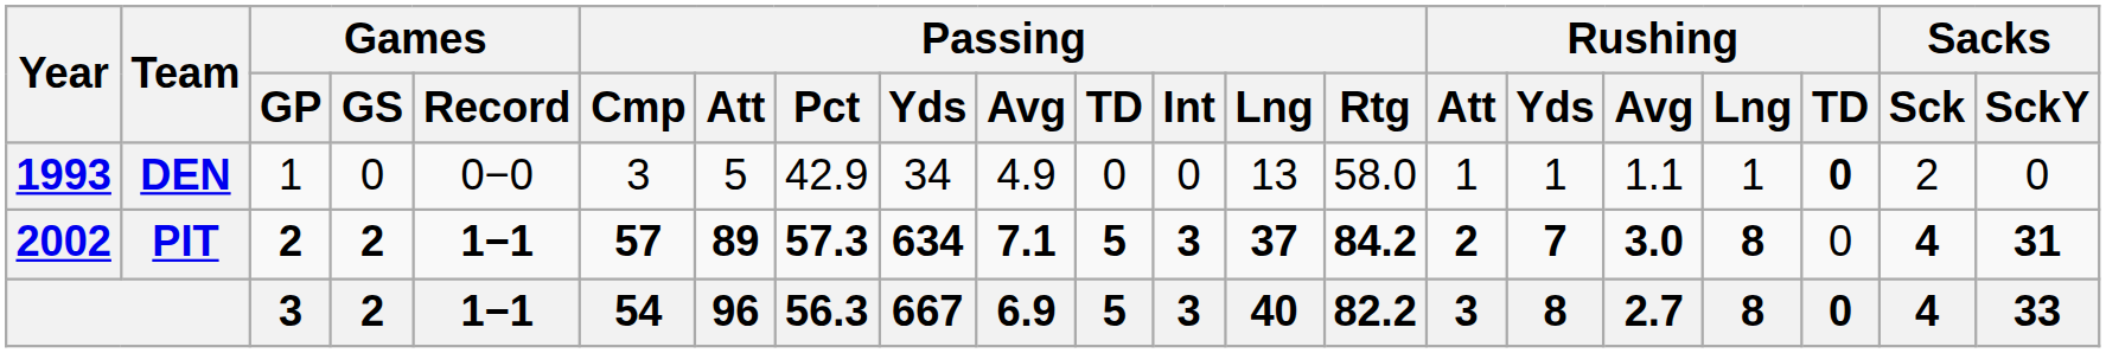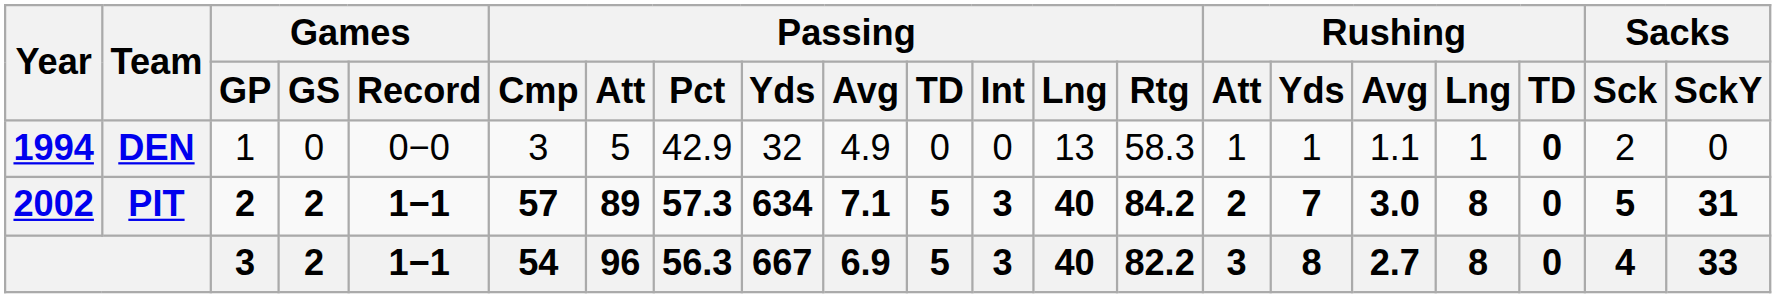DEN | Year: 1993 -> 1994
DEN | Passing / Yds: 34 -> 32
DEN | Passing / Rtg: 58.0 -> 58.3
PIT | Passing / Lng: 37 -> 40
PIT | Rushing / TD: normal -> bold
PIT | Sacks / Sck: 4 -> 5
